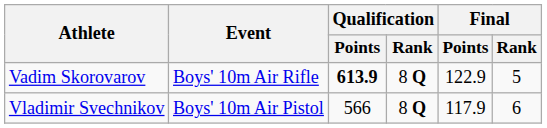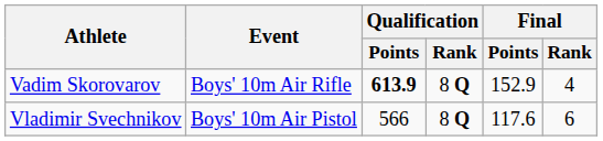Vadim Skorovarov | Final / Points: 122.9 -> 152.9
Vadim Skorovarov | Final / Rank: 5 -> 4
Vladimir Svechnikov | Final / Points: 117.9 -> 117.6
